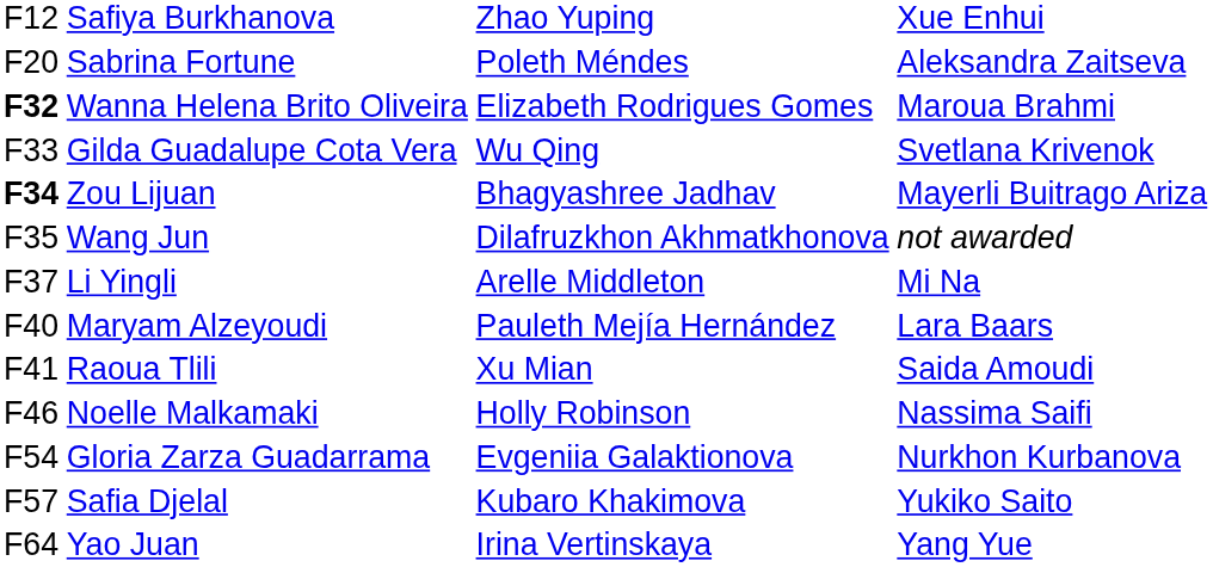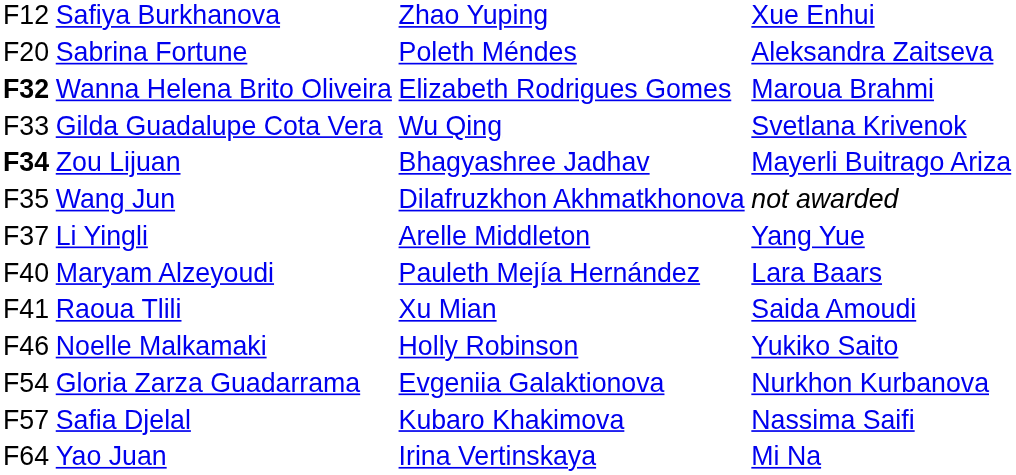Li Yingli | column 4: Mi Na -> Yang Yue
Noelle Malkamaki | column 4: Nassima Saifi -> Yukiko Saito
Safia Djelal | column 4: Yukiko Saito -> Nassima Saifi
Yao Juan | column 4: Yang Yue -> Mi Na
